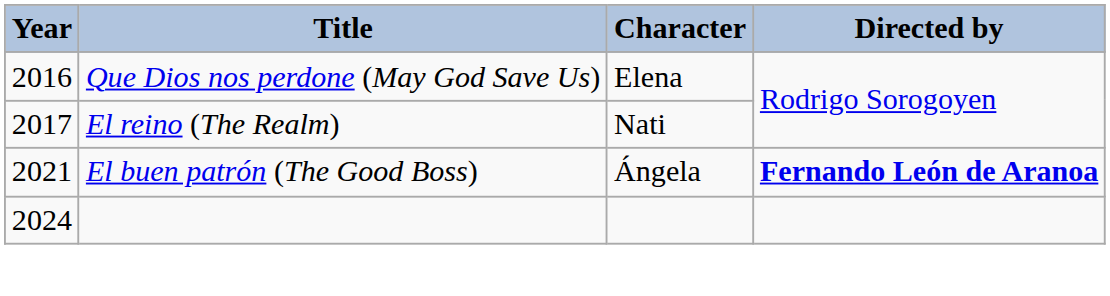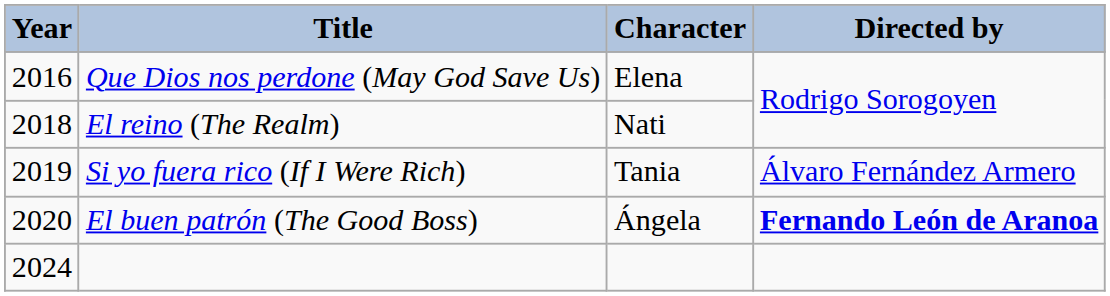El reino (The Realm) | Year: 2017 -> 2018
+ row: 2019 | Si yo fuera rico (If I Were Rich) | Tania | Álvaro Fernández Armero
El buen patrón (The Good Boss) | Year: 2021 -> 2020
